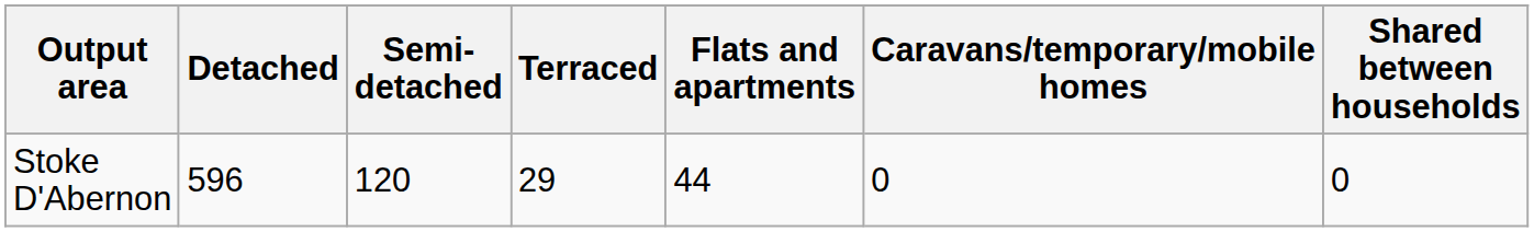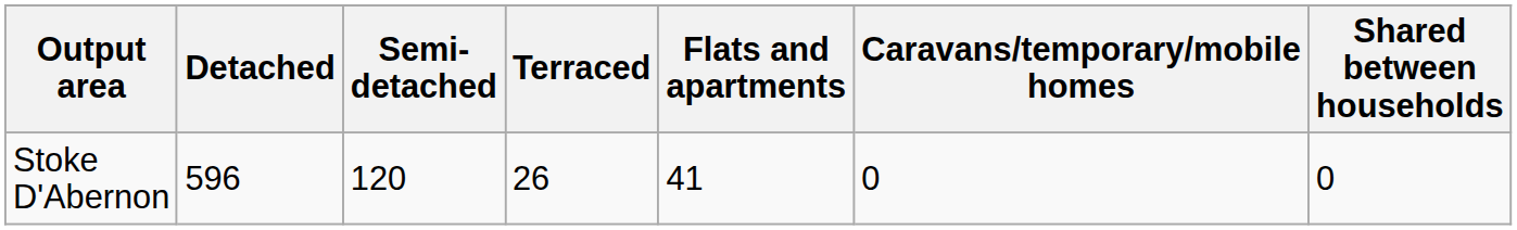Stoke D'Abernon | Terraced: 29 -> 26
Stoke D'Abernon | Flats and apartments: 44 -> 41
